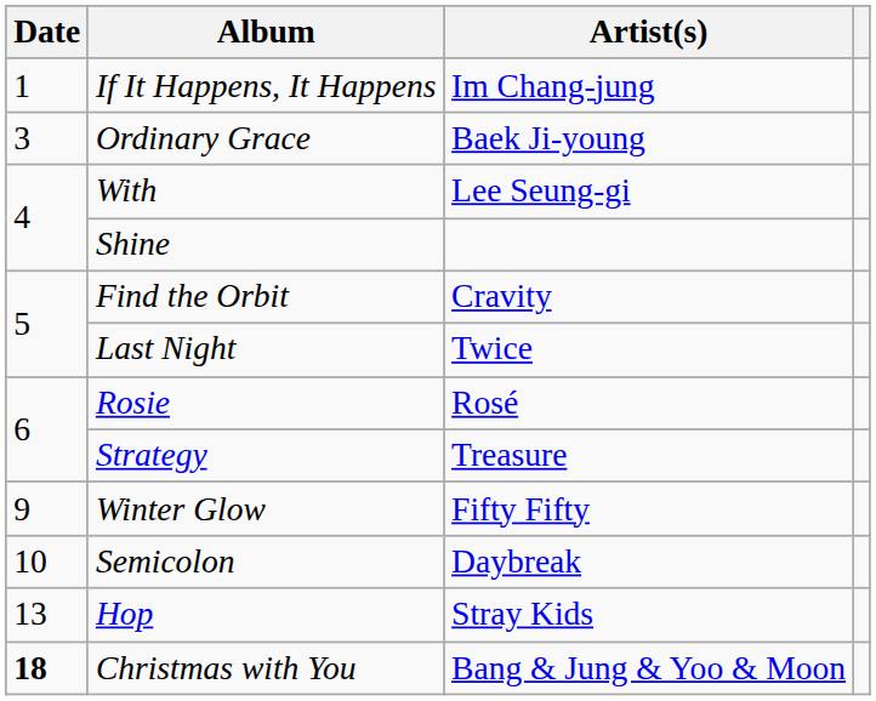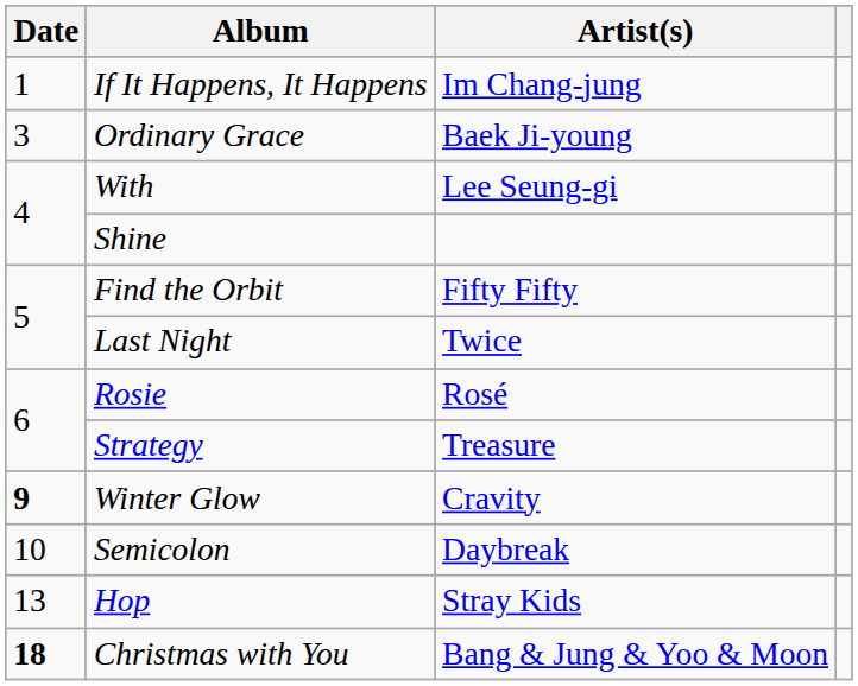Find the Orbit | Artist(s): Cravity -> Fifty Fifty
Winter Glow | Date: normal -> bold
Winter Glow | Artist(s): Fifty Fifty -> Cravity
